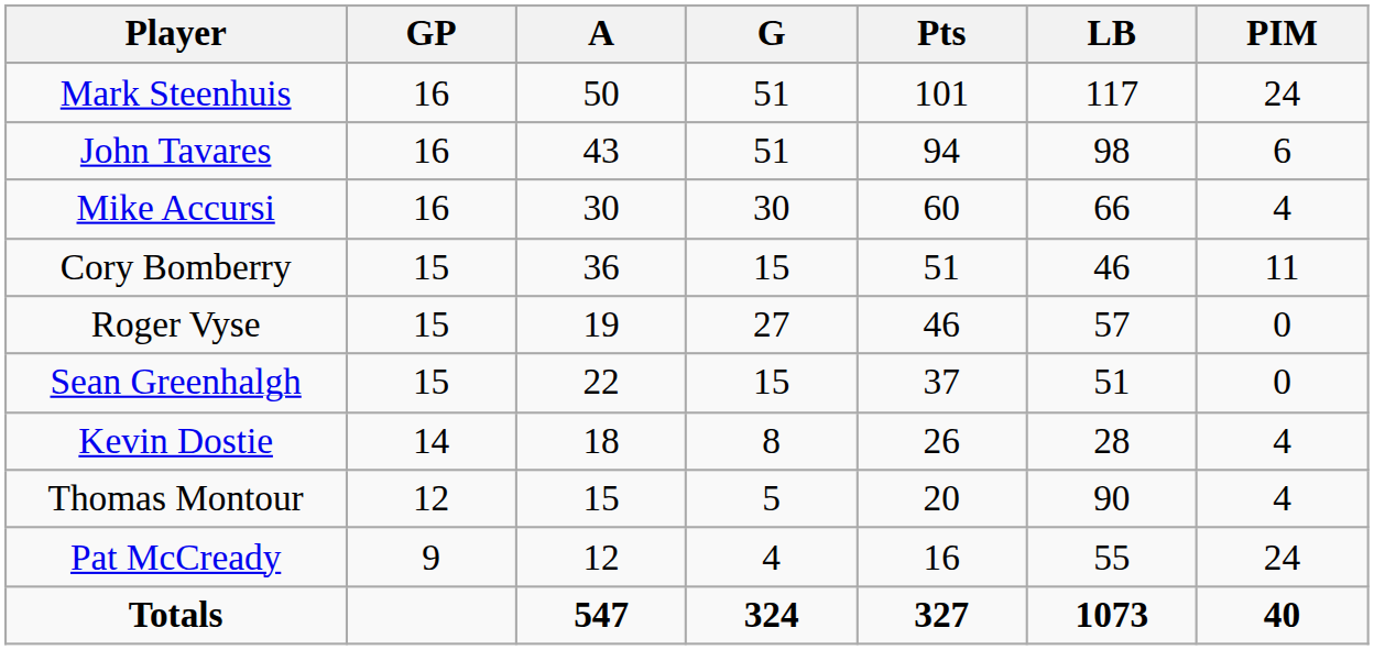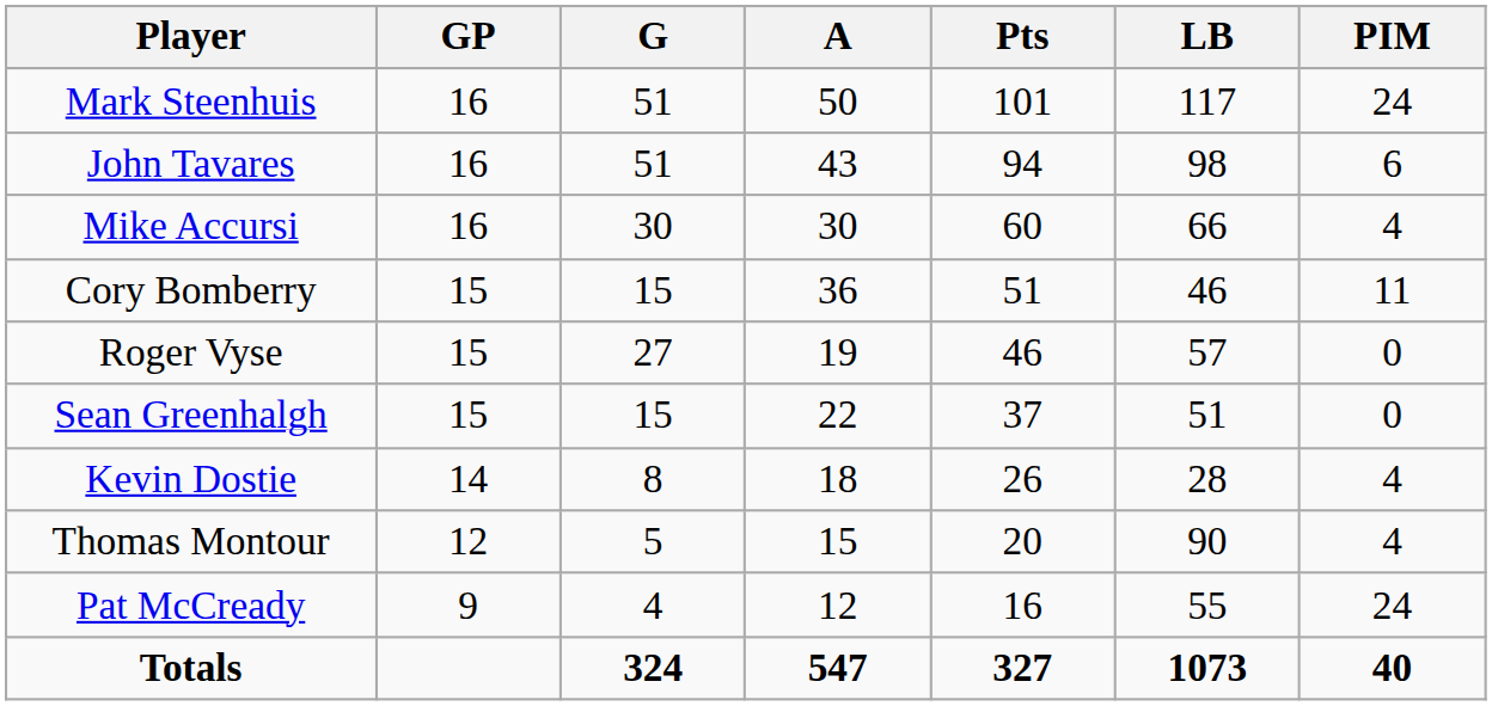columns swapped: G <-> A
